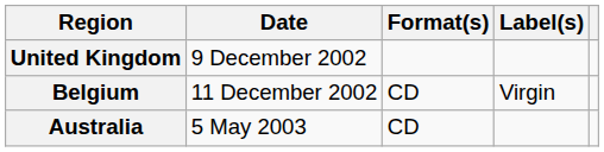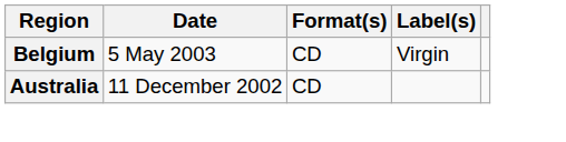- row: United Kingdom | 9 December 2002
Belgium | Date: 11 December 2002 -> 5 May 2003
Australia | Date: 5 May 2003 -> 11 December 2002
